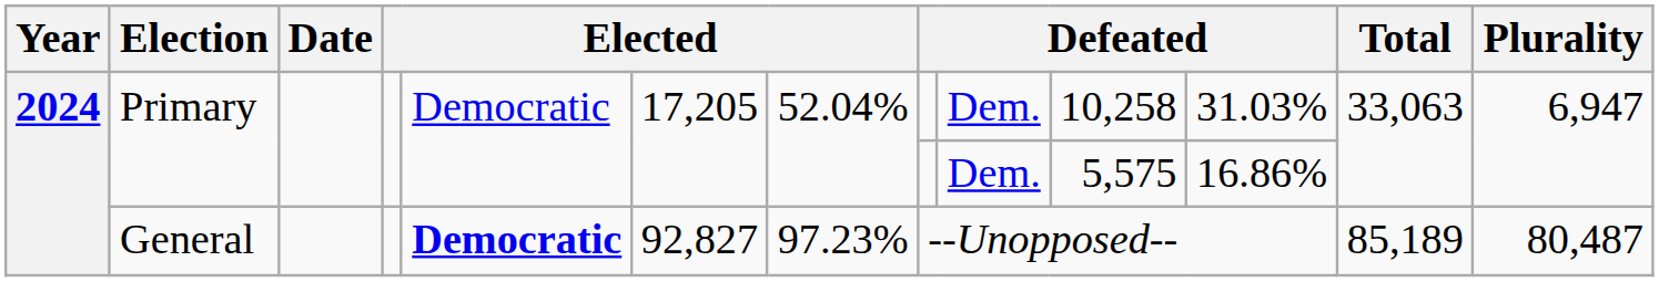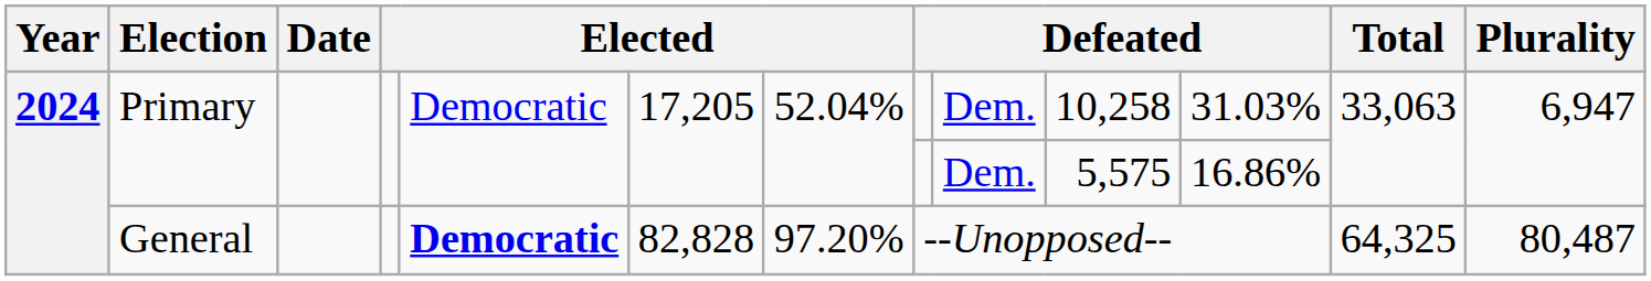General | column 6: 92,827 -> 82,828
General | column 7: 97.23% -> 97.20%
General | Total: 85,189 -> 64,325
